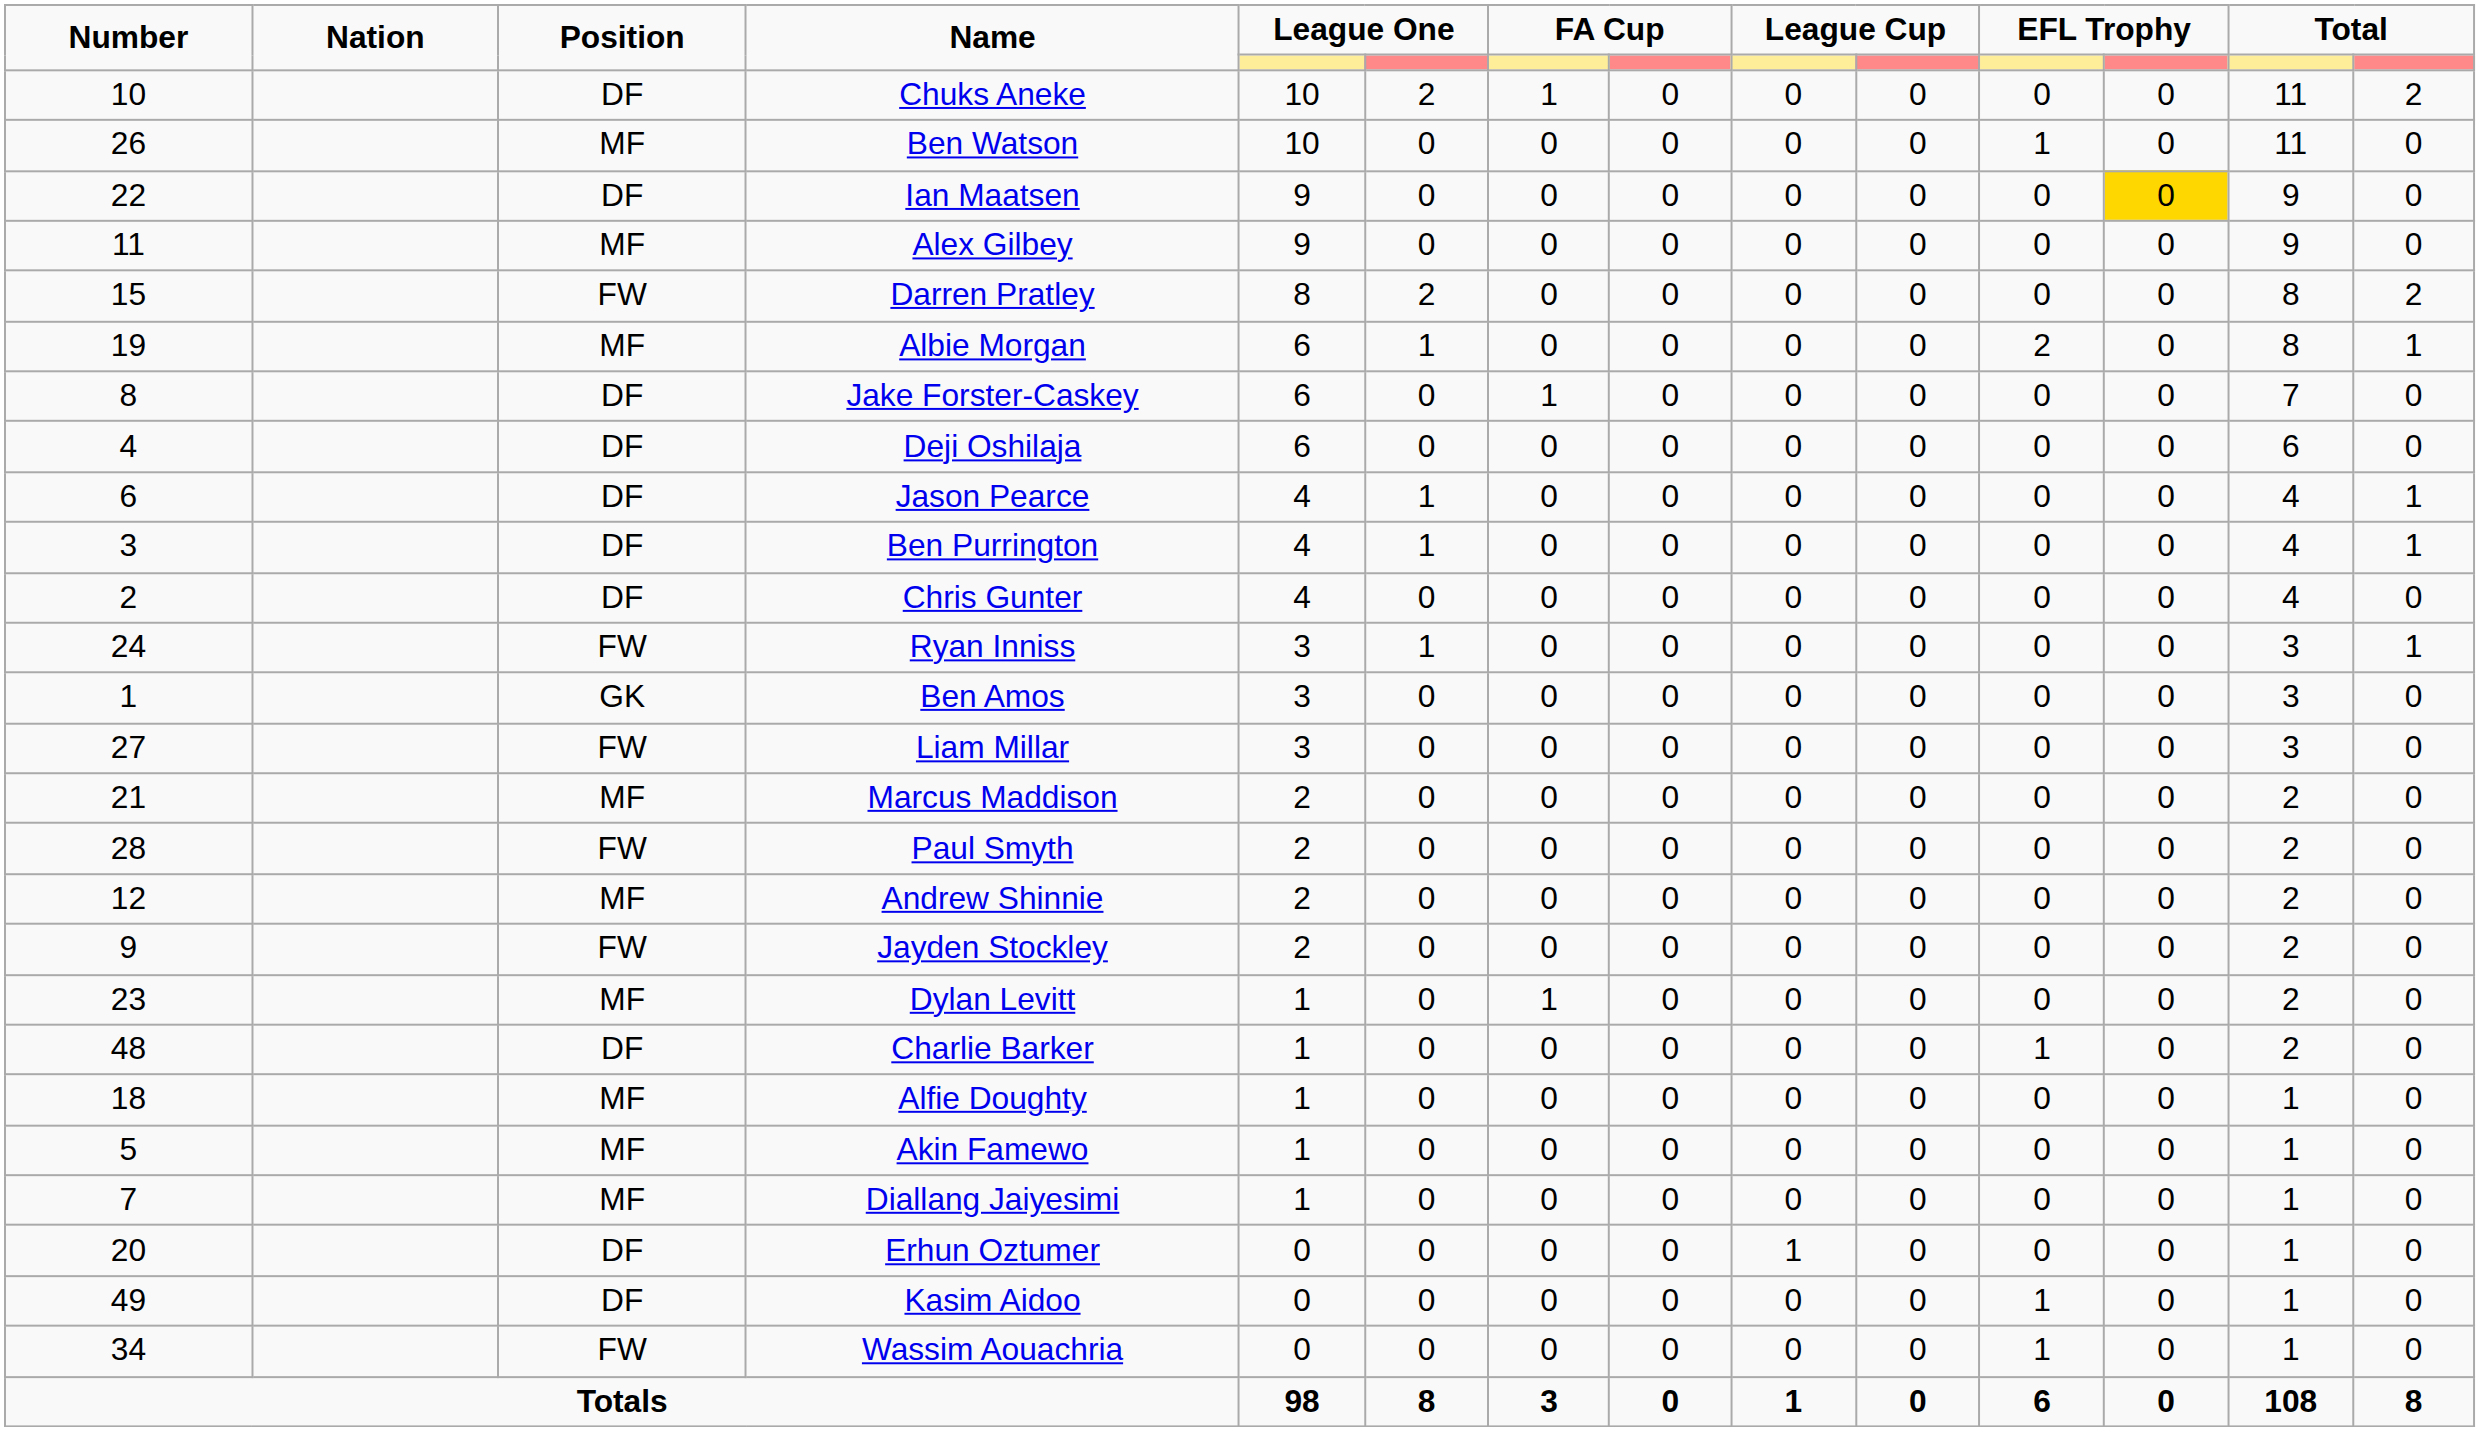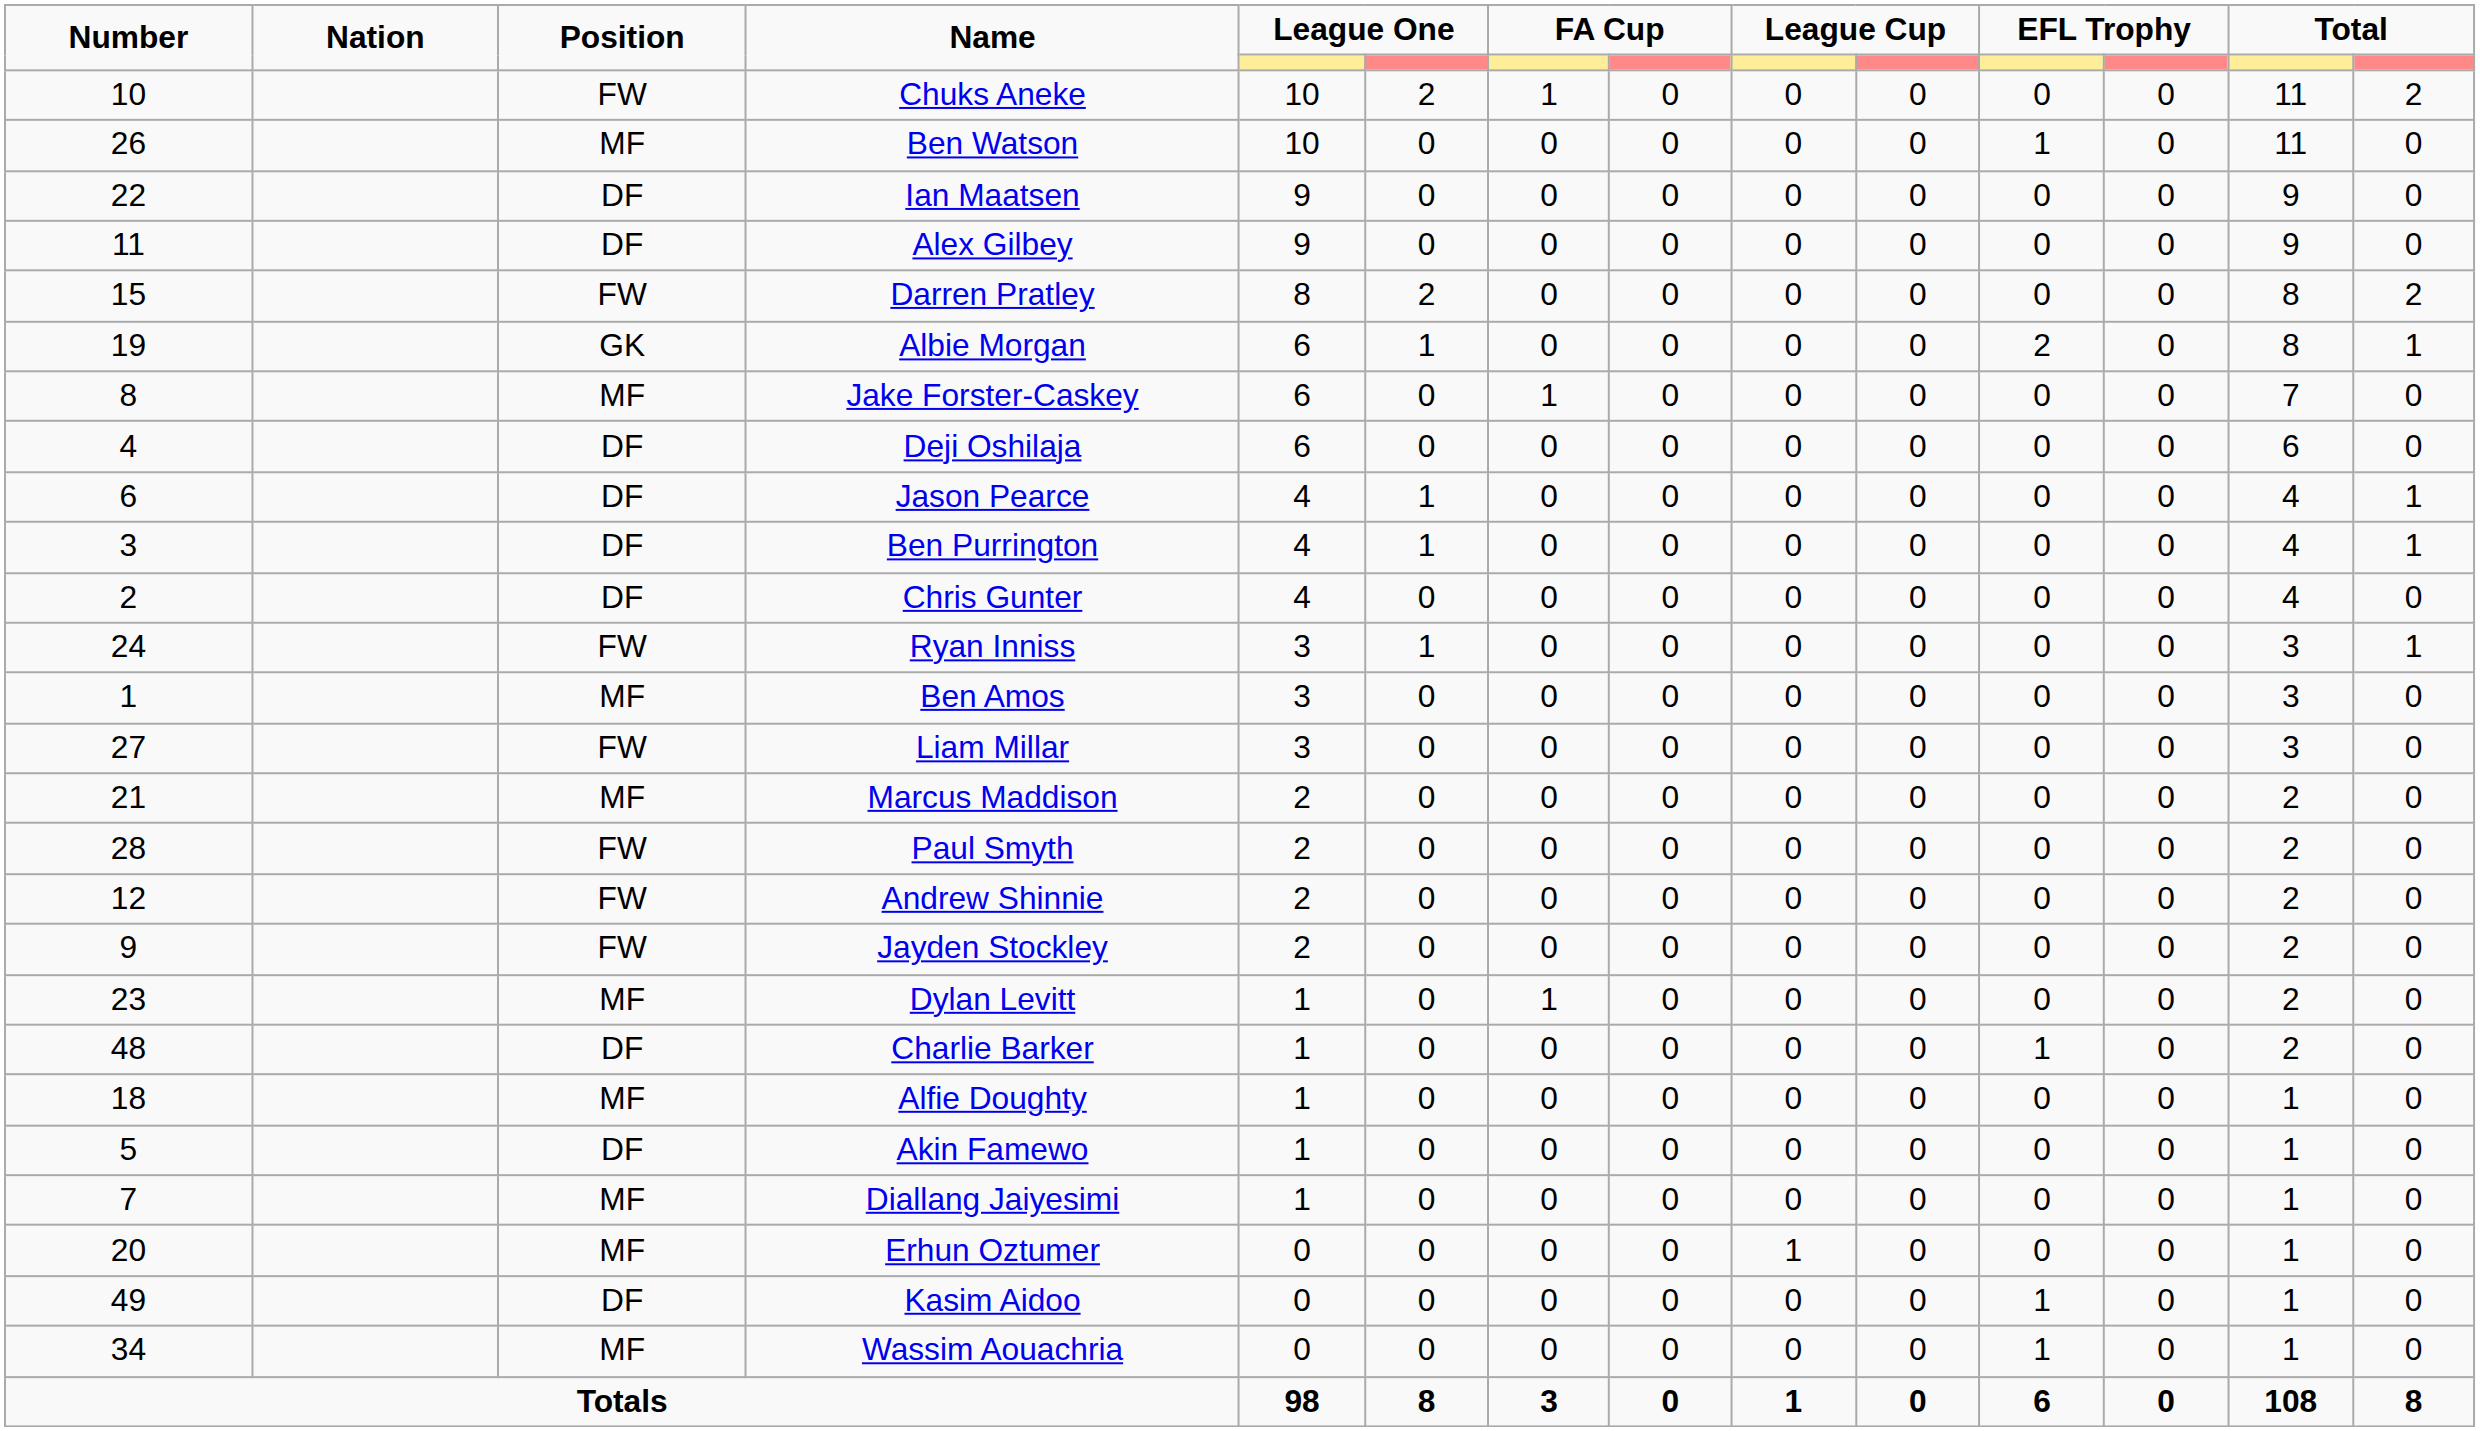Chuks Aneke | Position: DF -> FW
Ian Maatsen | column 12: gold background -> no background
Alex Gilbey | Position: MF -> DF
Albie Morgan | Position: MF -> GK
Jake Forster-Caskey | Position: DF -> MF
Ben Amos | Position: GK -> MF
Andrew Shinnie | Position: MF -> FW
Akin Famewo | Position: MF -> DF
Erhun Oztumer | Position: DF -> MF
Wassim Aouachria | Position: FW -> MF
